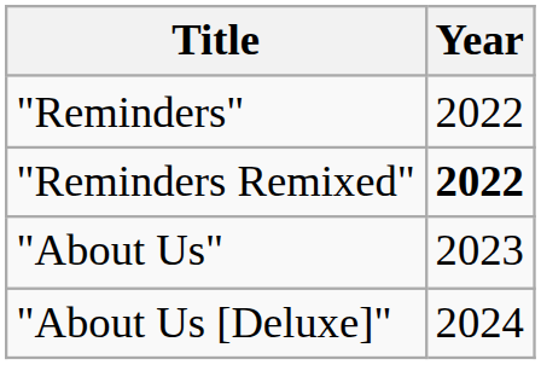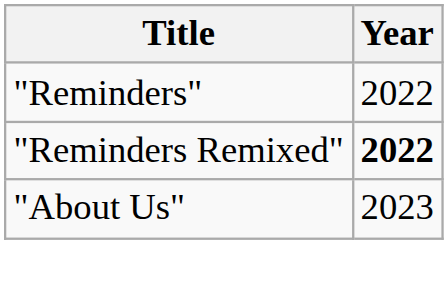- row: "About Us [Deluxe]" | 2024
